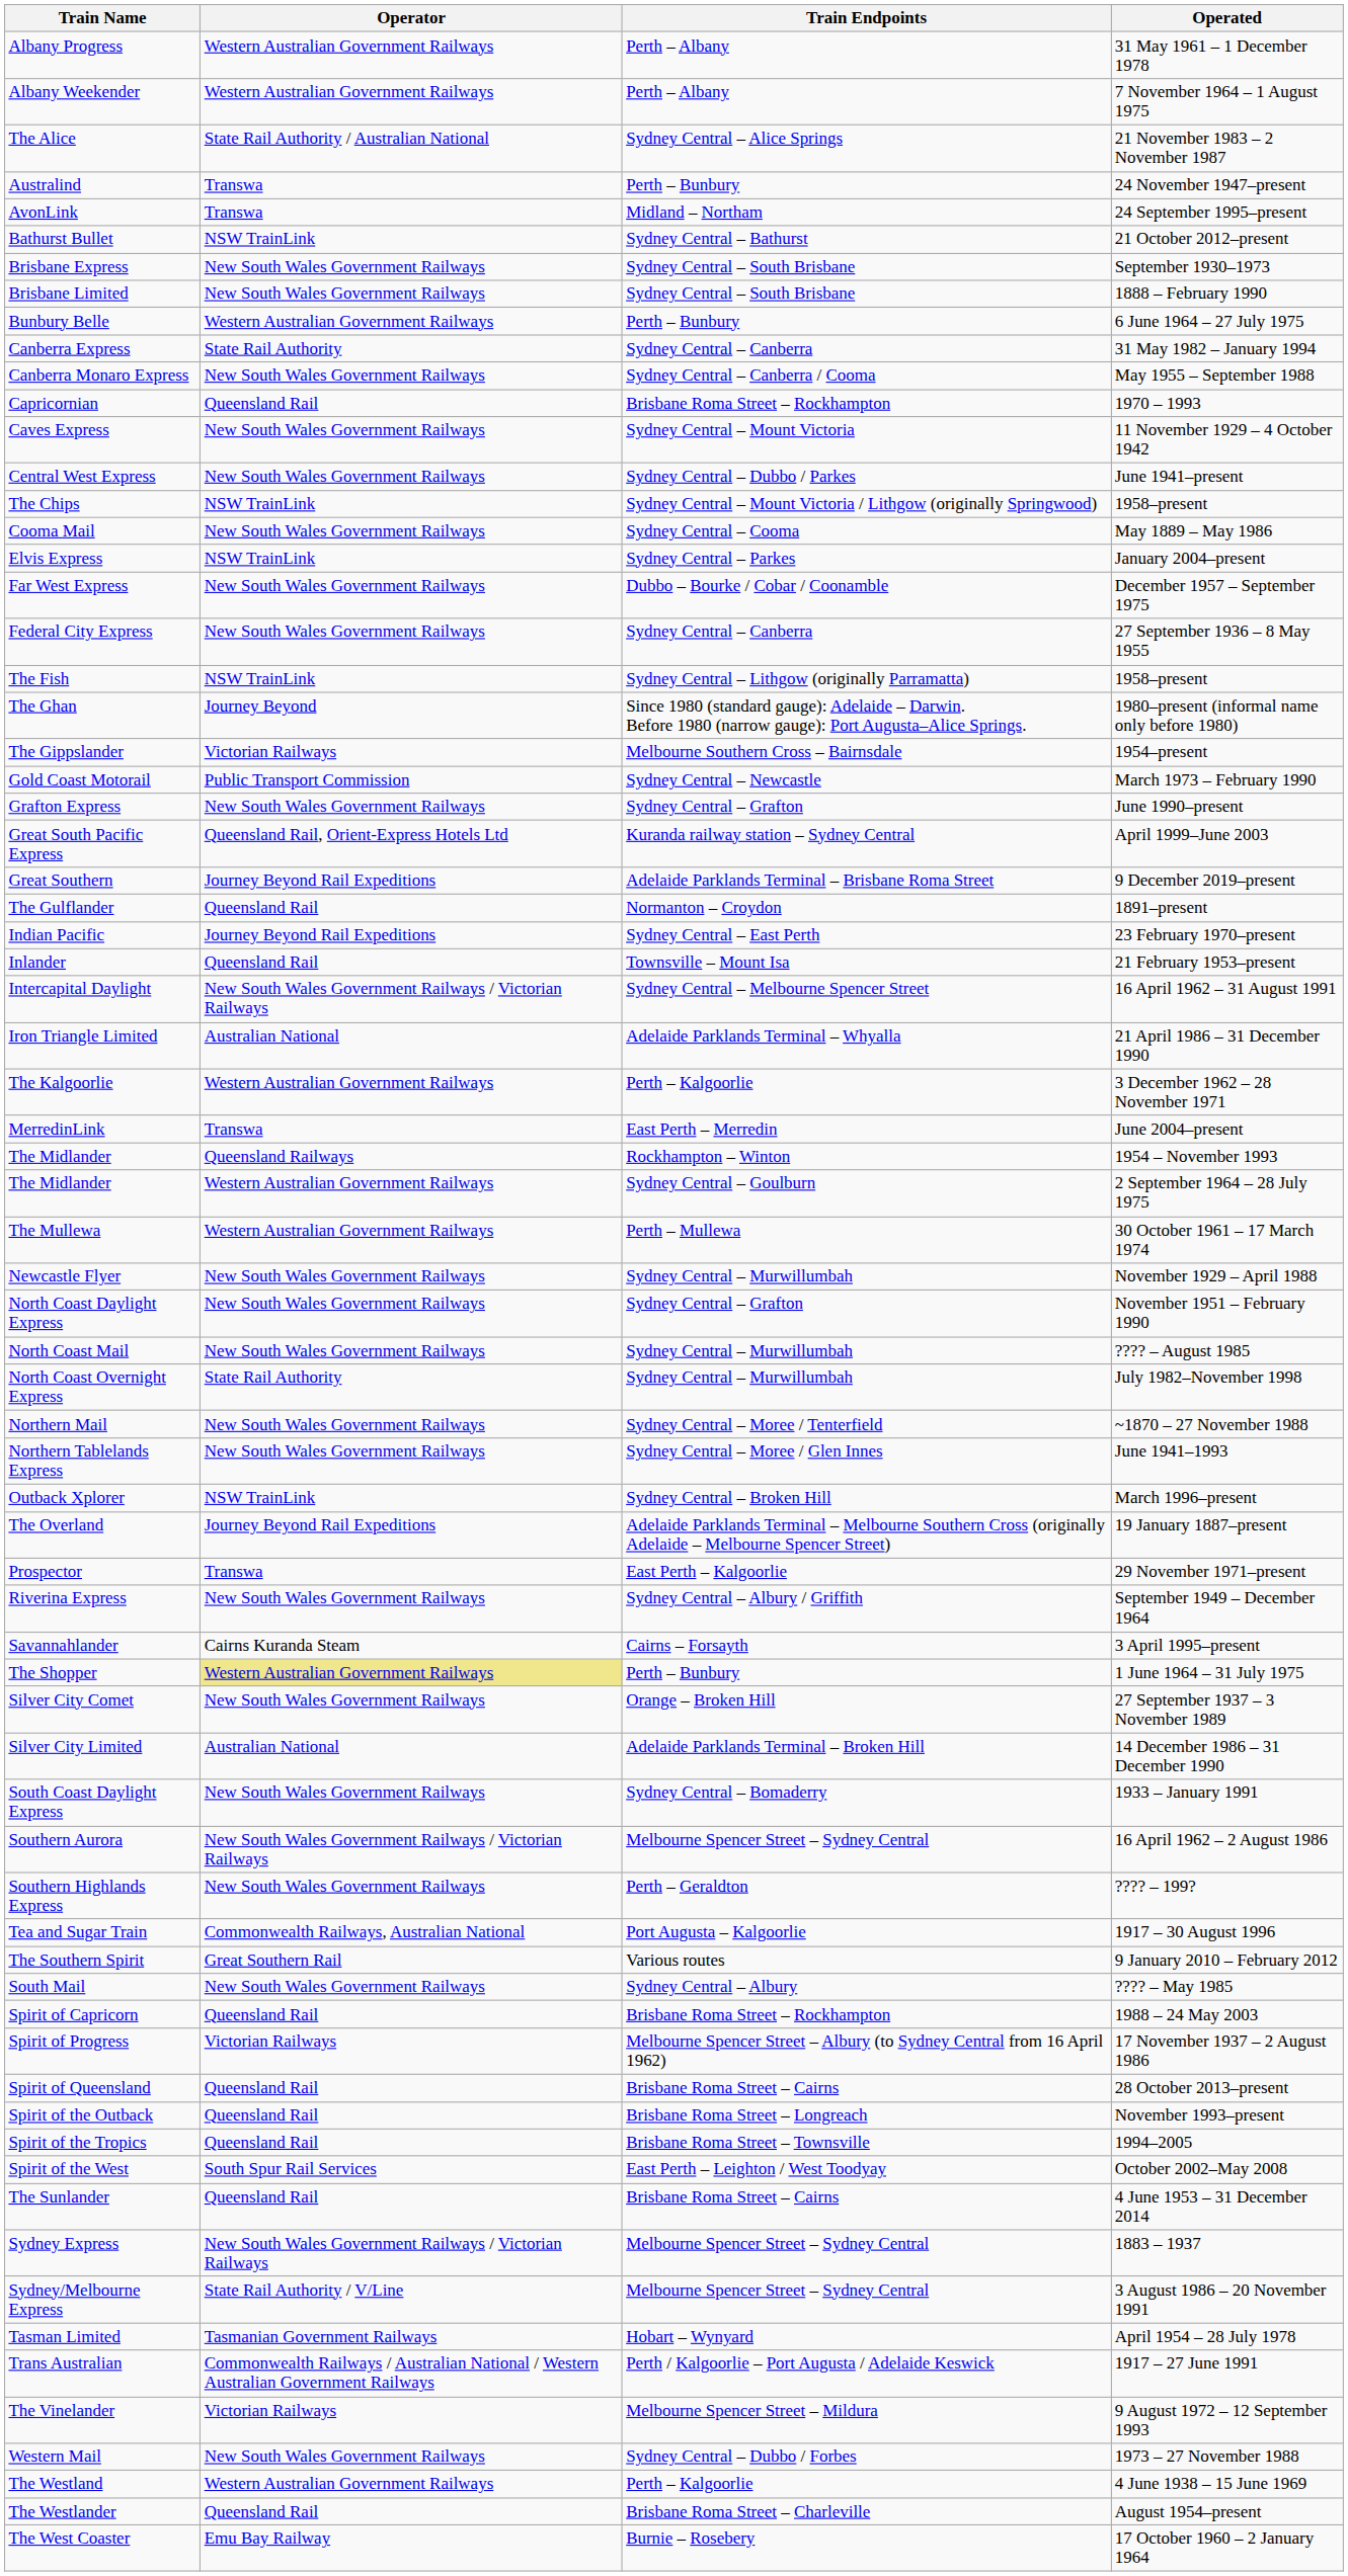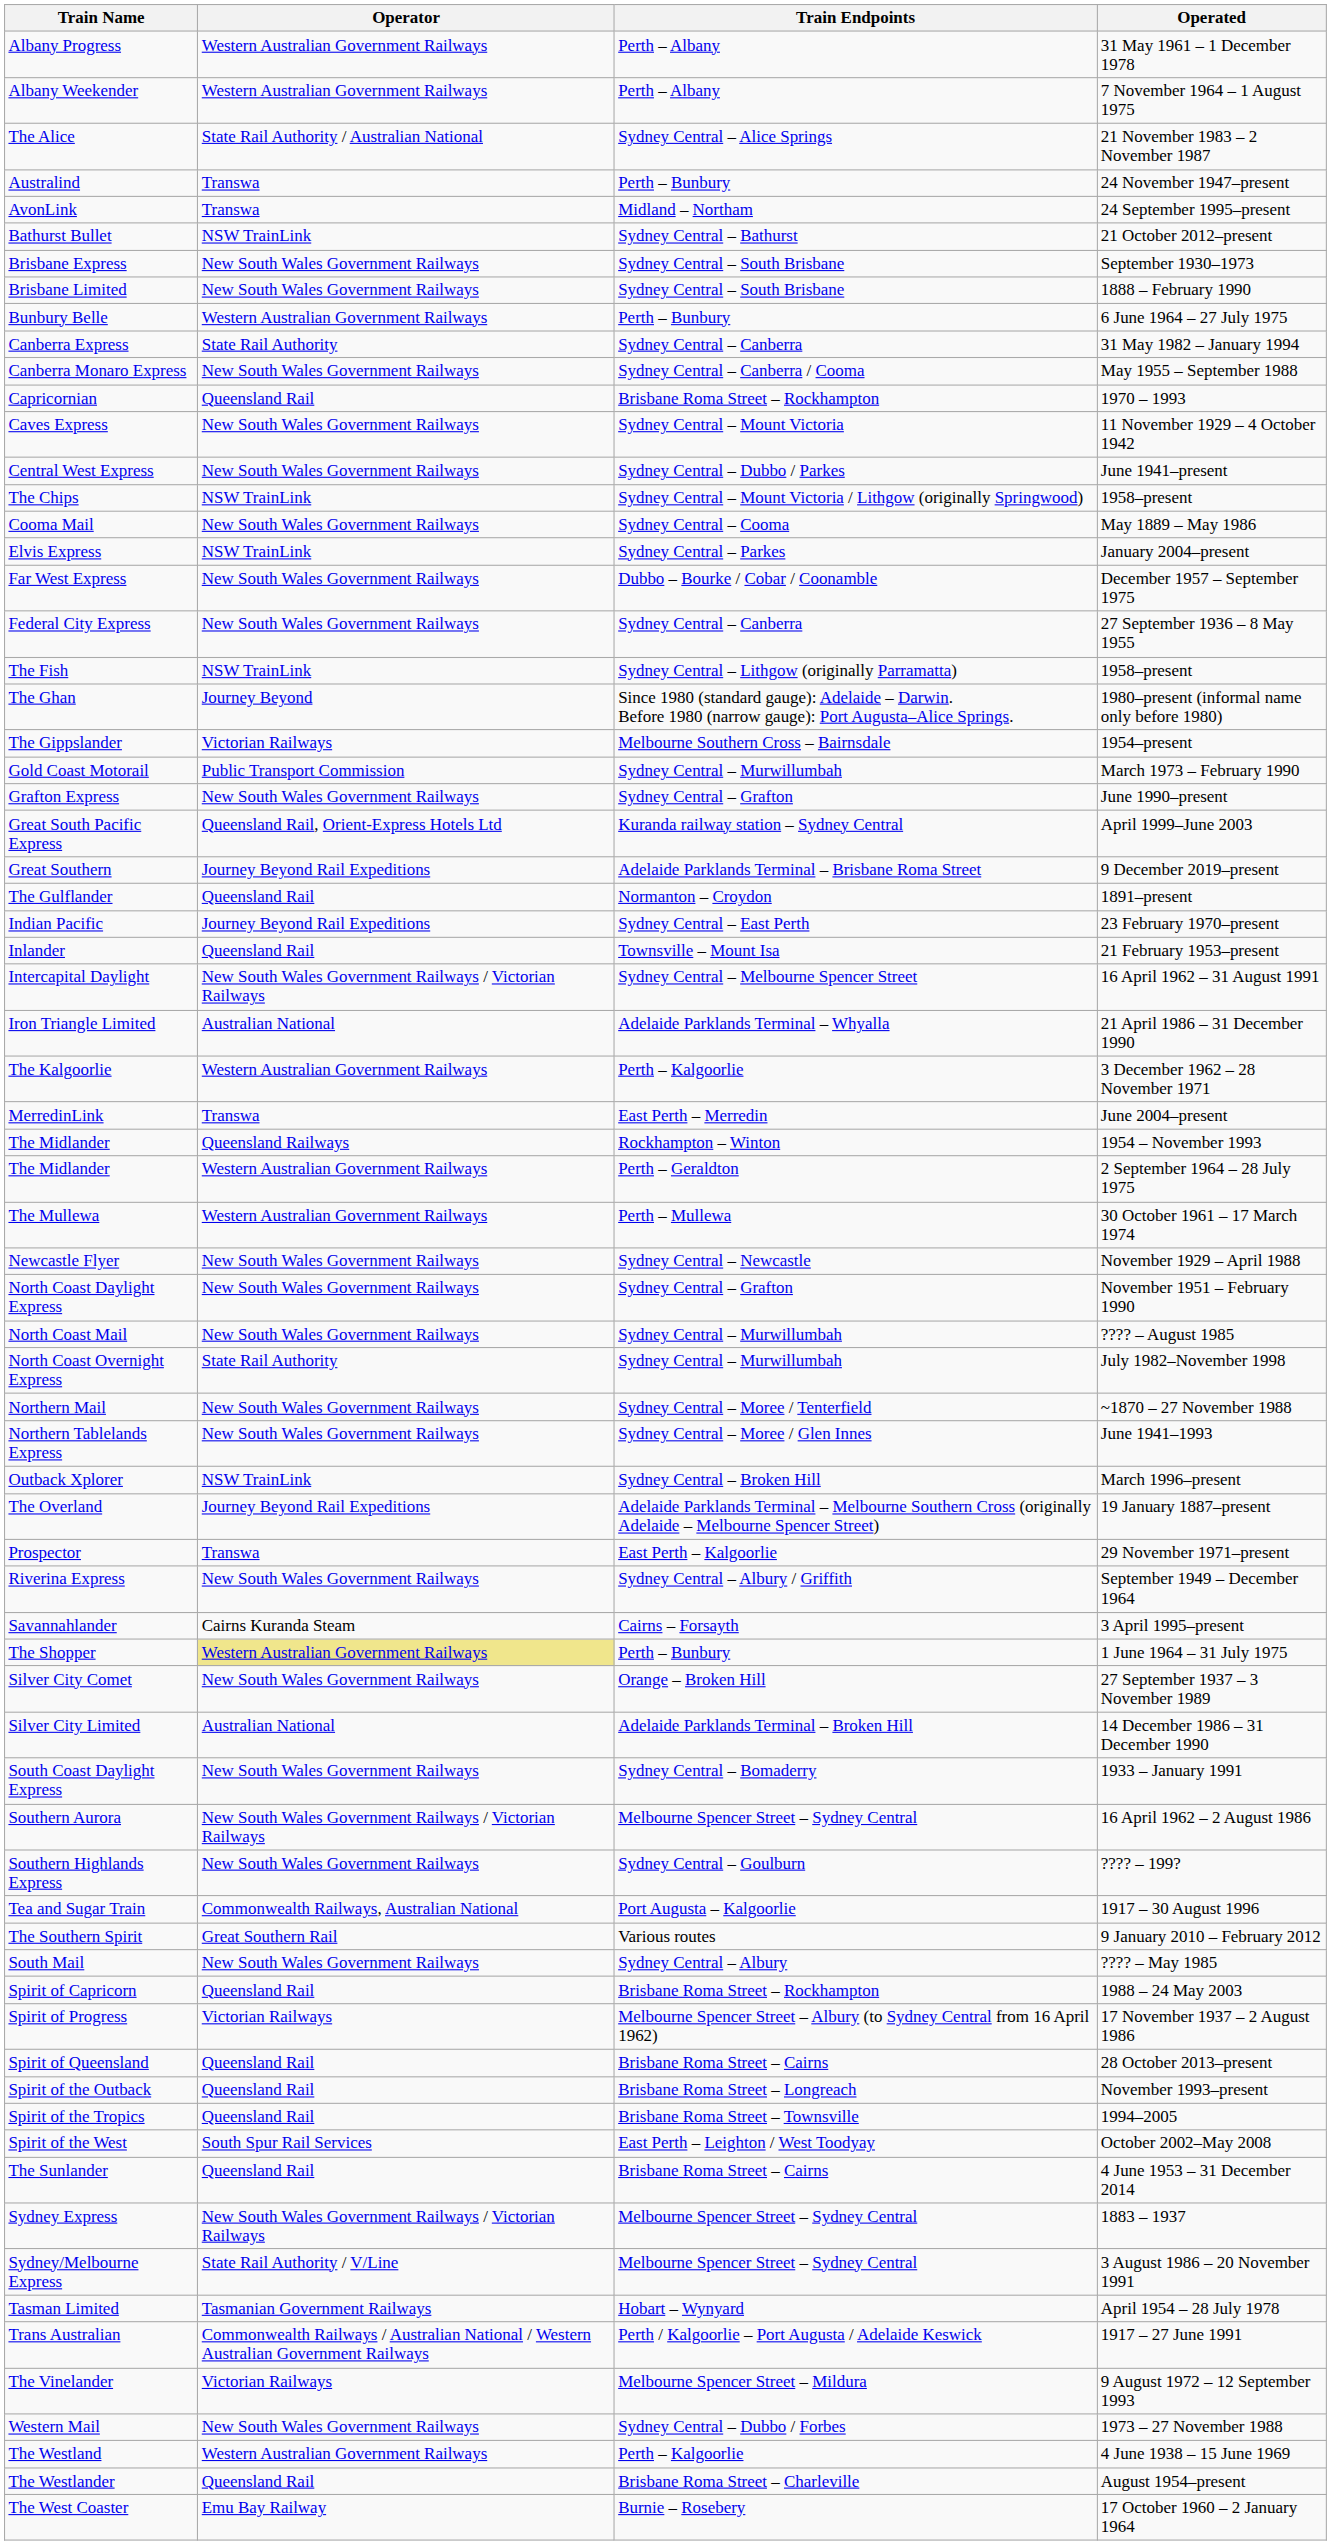Gold Coast Motorail | Train Endpoints: Sydney Central – Newcastle -> Sydney Central – Murwillumbah
The Midlander / 2 September 1964 – 28 July 1975 | Train Endpoints: Sydney Central – Goulburn -> Perth – Geraldton
Newcastle Flyer | Train Endpoints: Sydney Central – Murwillumbah -> Sydney Central – Newcastle
Southern Highlands Express | Train Endpoints: Perth – Geraldton -> Sydney Central – Goulburn
